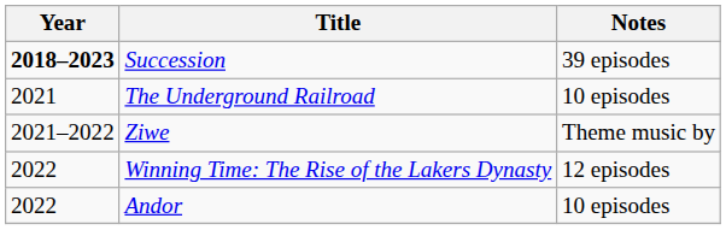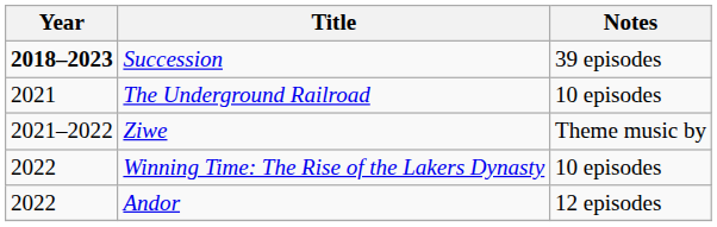Winning Time: The Rise of the Lakers Dynasty | Notes: 12 episodes -> 10 episodes
Andor | Notes: 10 episodes -> 12 episodes
